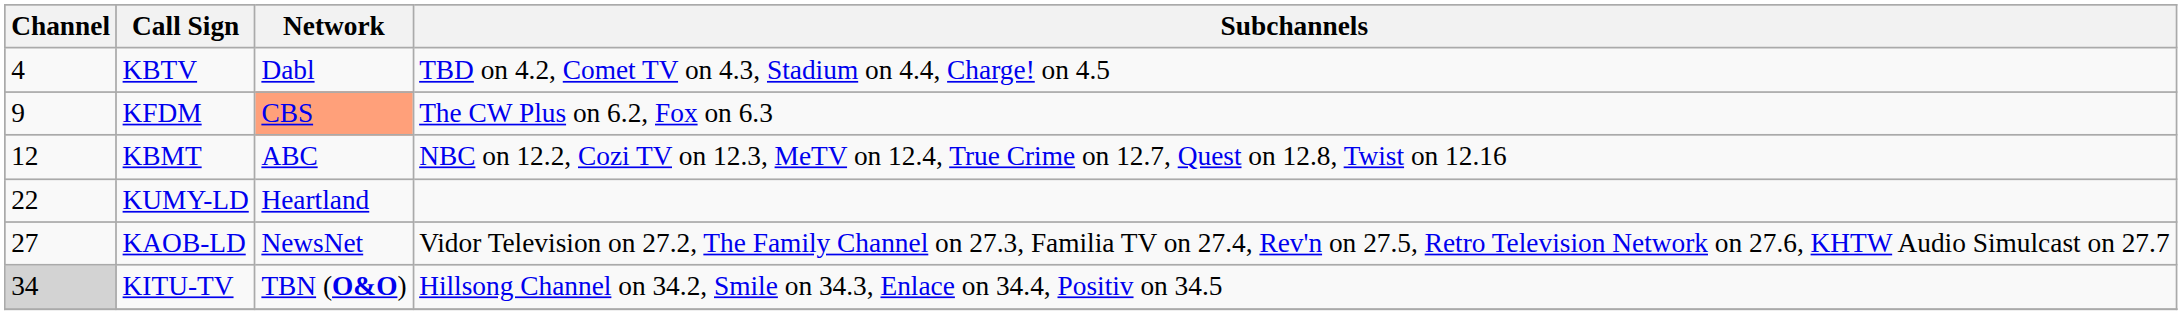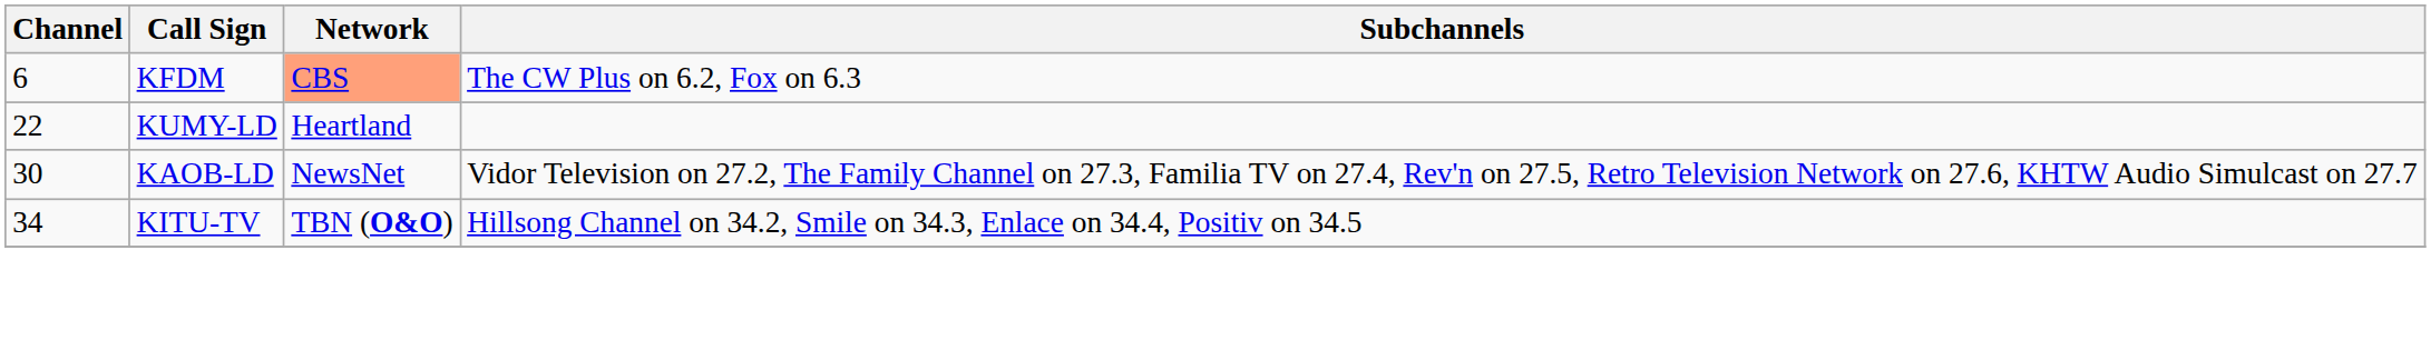- row: 4 | KBTV | Dabl | TBD on 4.2, Comet TV on 4.3, Stadium on 4.4, Charge! on 4.5
KFDM | Channel: 9 -> 6
- row: 12 | KBMT | ABC | NBC on 12.2, Cozi TV on 12.3, MeTV on 12.4, True Crime on 12.7, Quest on 12.8, Twist on 12.16
KAOB-LD | Channel: 27 -> 30
KITU-TV | Channel: lightgrey background -> no background
